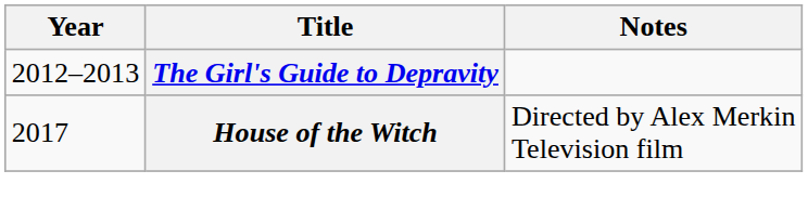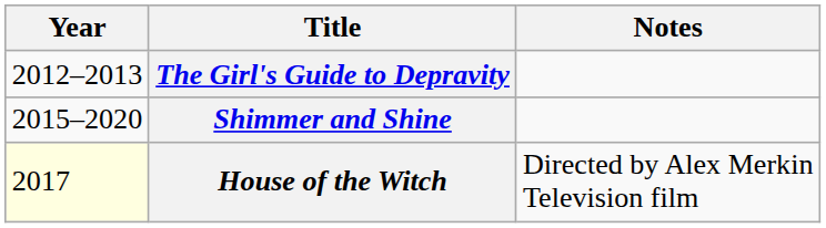+ row: 2015–2020 | Shimmer and Shine
House of the Witch | Year: no background -> lightyellow background
